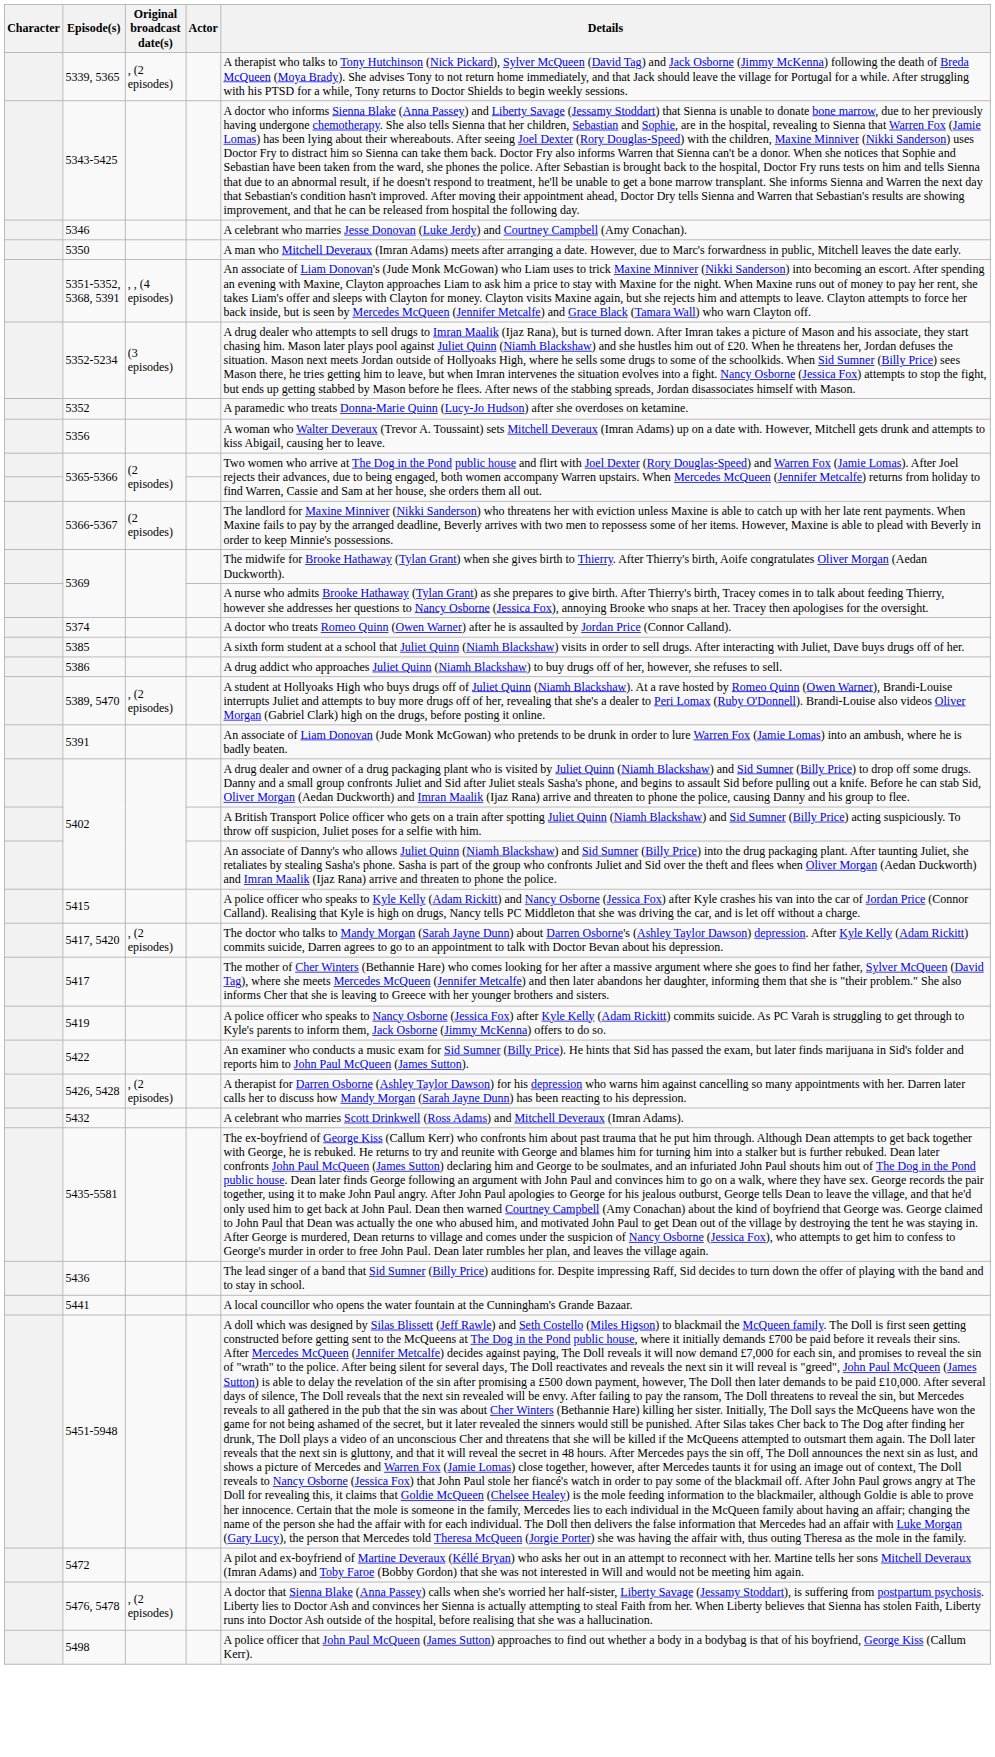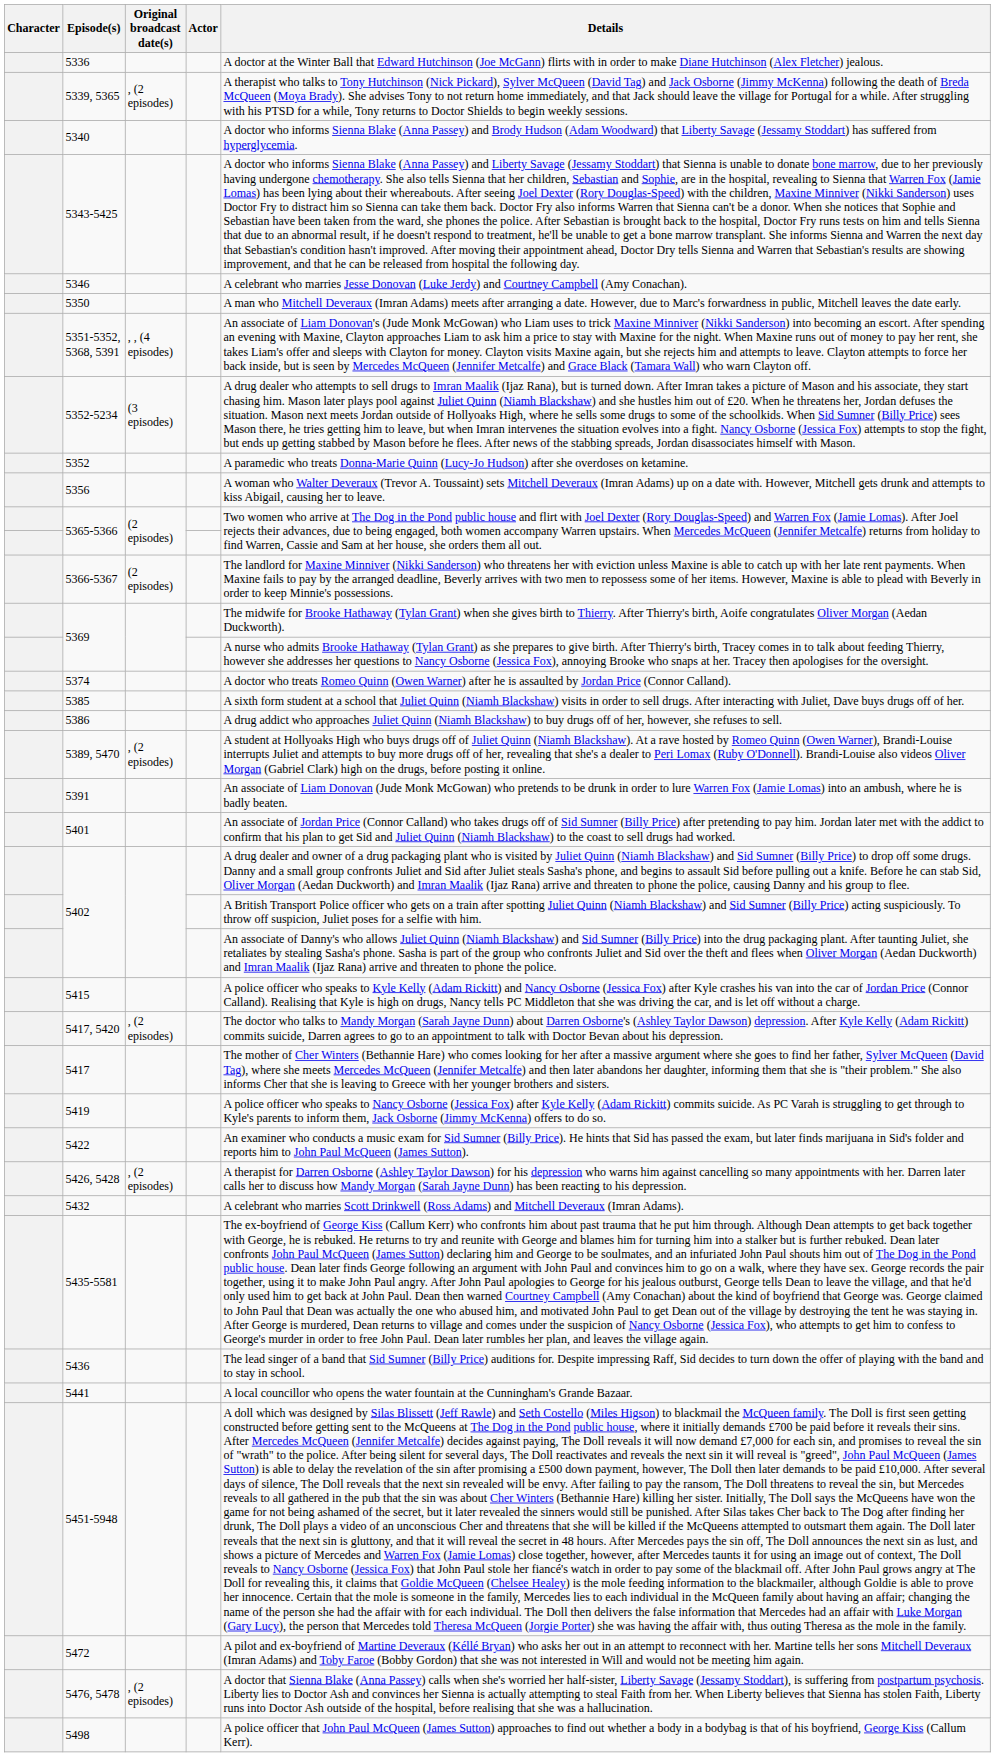+ row: 5336 | A doctor at the Winter Ball that Edward Hutchinson (Joe McGann) flirts with in order to make Diane Hutchinson (Alex Fletcher) jealous.
+ row: 5340 | A doctor who informs Sienna Blake (Anna Passey) and Brody Hudson (Adam Woodward) that Liberty Savage (Jessamy Stoddart) has suffered from hyperglycemia.
+ row: 5401 | An associate of Jordan Price (Connor Calland) who takes drugs off of Sid Sumner (Billy Price) after pretending to pay him. Jordan later met with the addict to confirm that his plan to get Sid and Juliet Quinn (Niamh Blackshaw) to the coast to sell drugs had worked.
